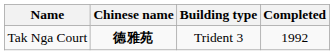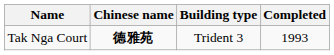Tak Nga Court | Completed: 1992 -> 1993
